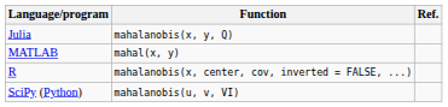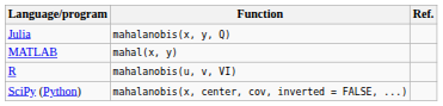R | Function: mahalanobis(x, center, cov, inverted = FALSE, ...) -> mahalanobis(u, v, VI)
SciPy (Python) | Function: mahalanobis(u, v, VI) -> mahalanobis(x, center, cov, inverted = FALSE, ...)
